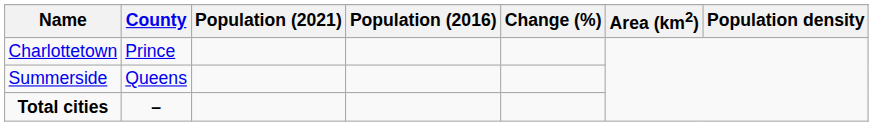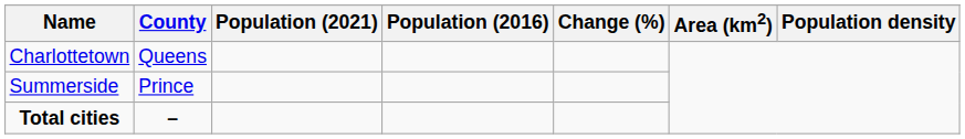Charlottetown | County: Prince -> Queens
Summerside | County: Queens -> Prince
